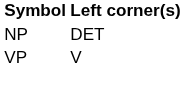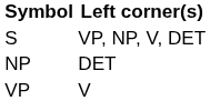+ row: S | VP, NP, V, DET
